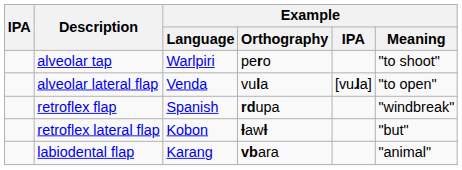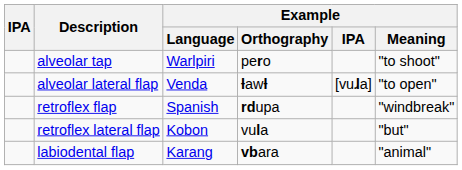alveolar lateral flap | Example / Orthography: vula -> ƚawƚ
retroflex lateral flap | Example / Orthography: ƚawƚ -> vula
